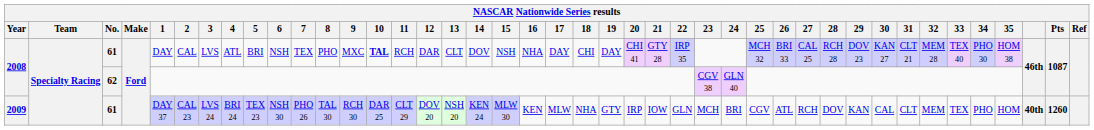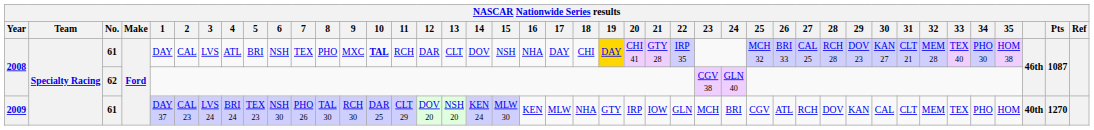2008 / 61 | 19: no background -> gold background
2009 | Pts: 1260 -> 1270
